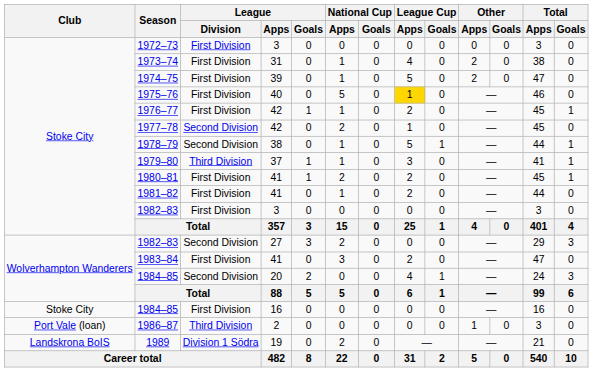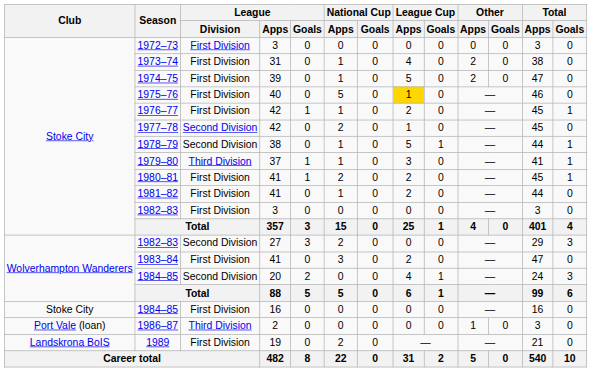1989 | League / Division: Division 1 Södra -> First Division
